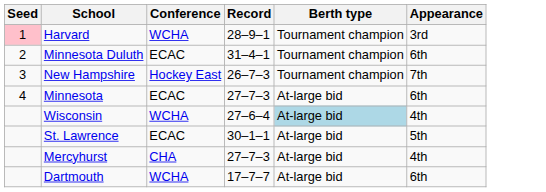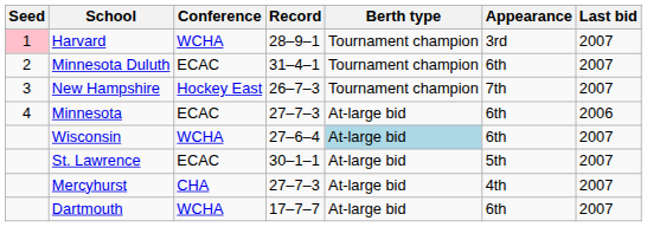+ column: Last bid | 2007 | 2007 | 2007 | 2006 | 2007 | 2007 | 2007 | 2007
Wisconsin | Appearance: 4th -> 6th
